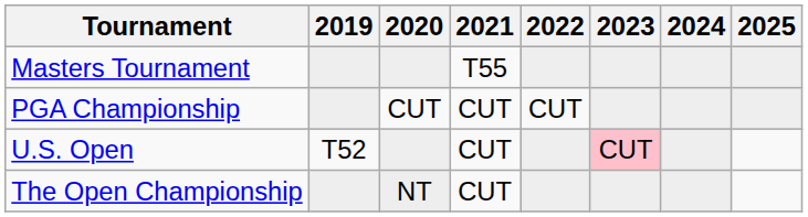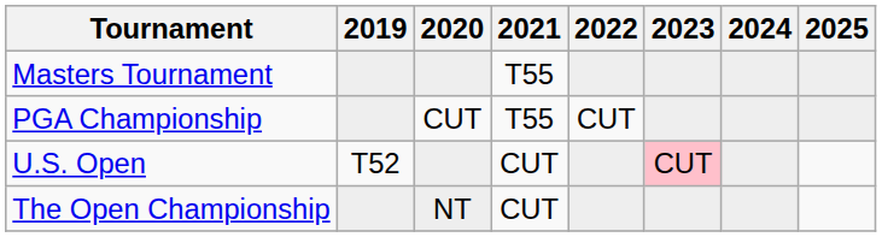PGA Championship | 2021: CUT -> T55
